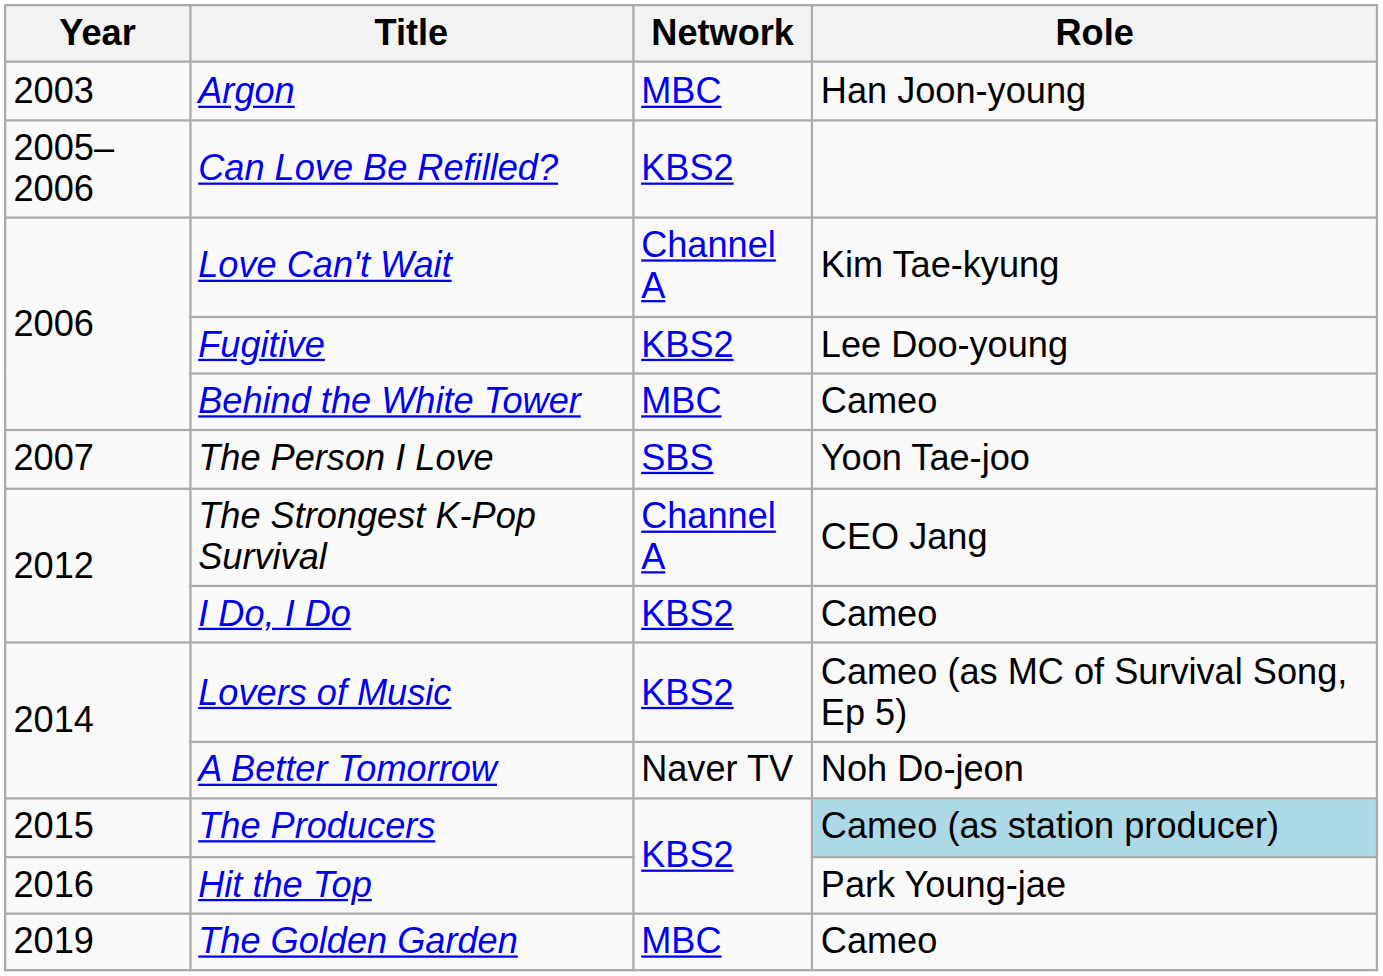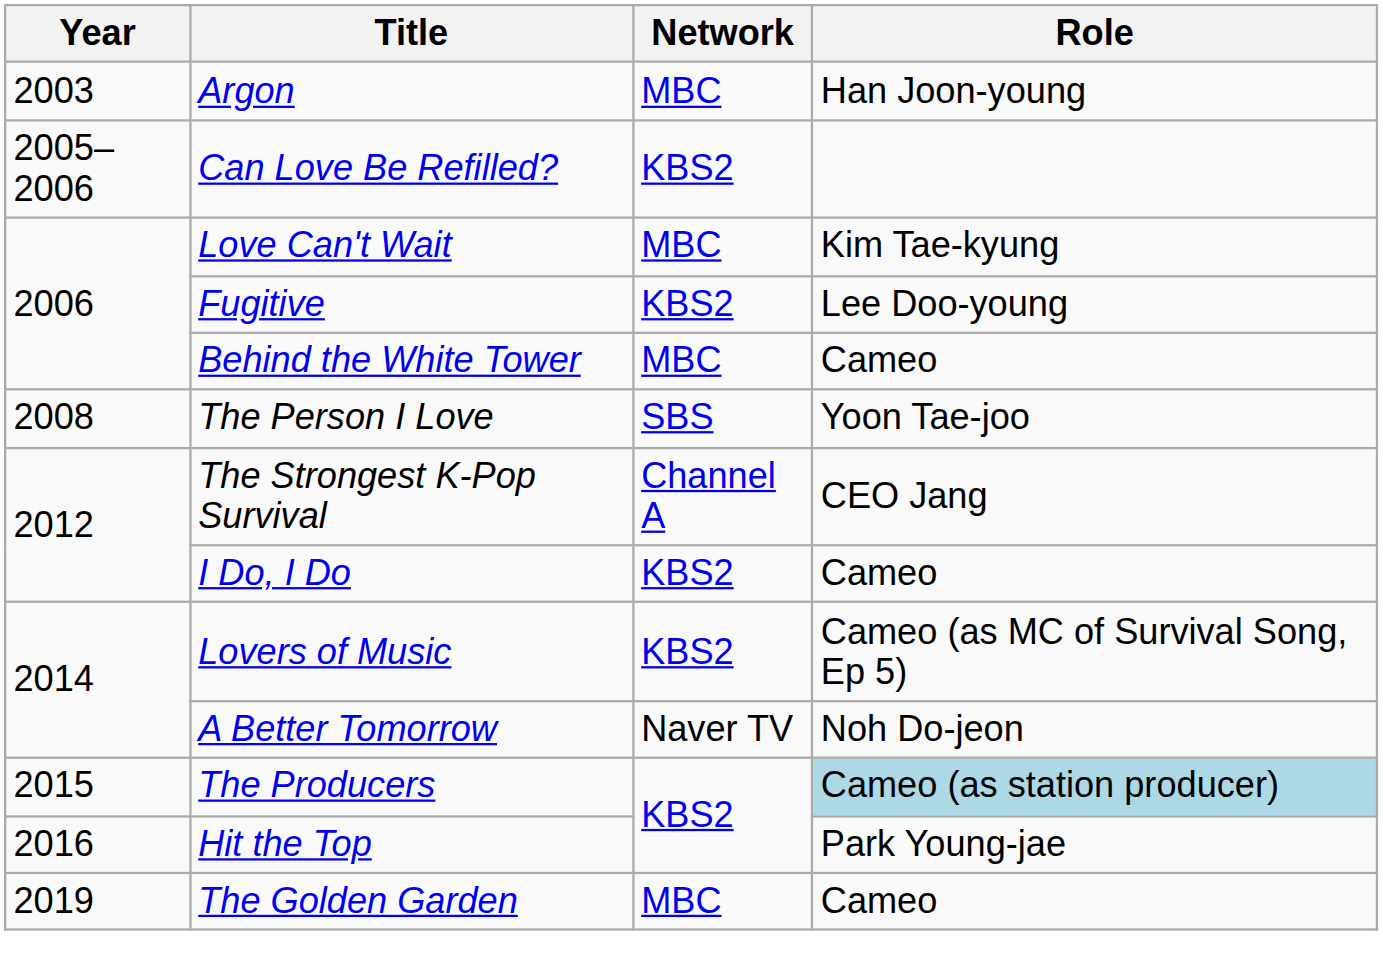Love Can't Wait | Network: Channel A -> MBC
The Person I Love | Year: 2007 -> 2008
